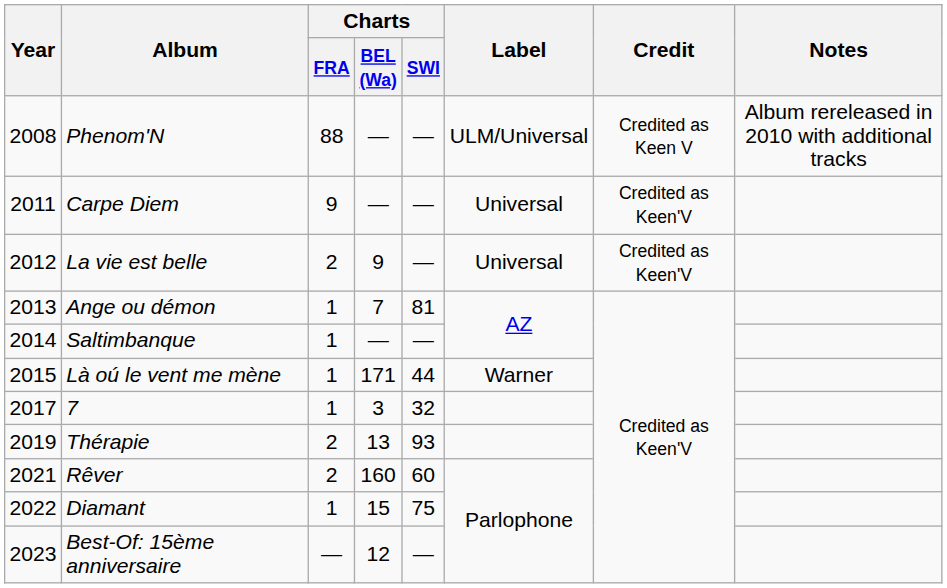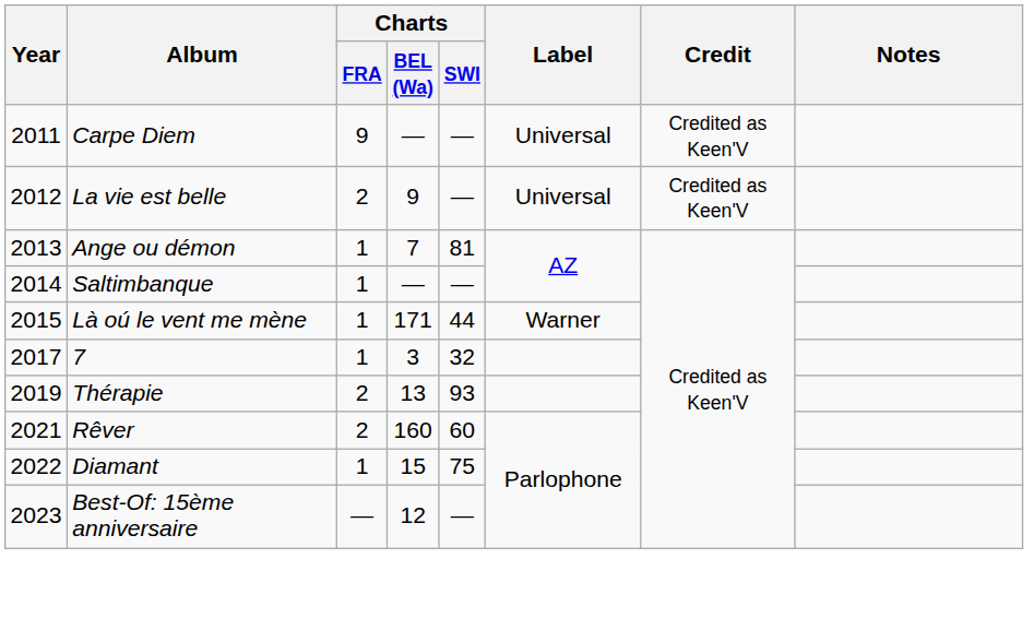- row: 2008 | Phenom'N | 88 | — | — | ULM/Universal | Credited as Keen V | Album rereleased in 2010 with additional tracks
